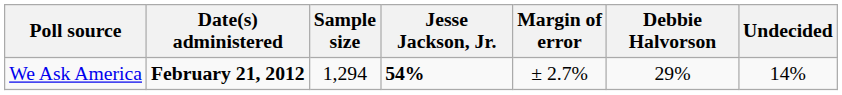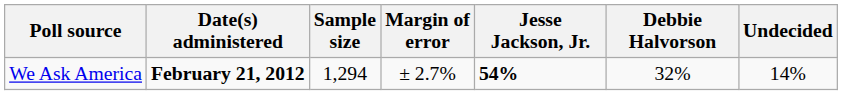columns swapped: Margin of error <-> Jesse Jackson, Jr.
We Ask America | Debbie Halvorson: 29% -> 32%
